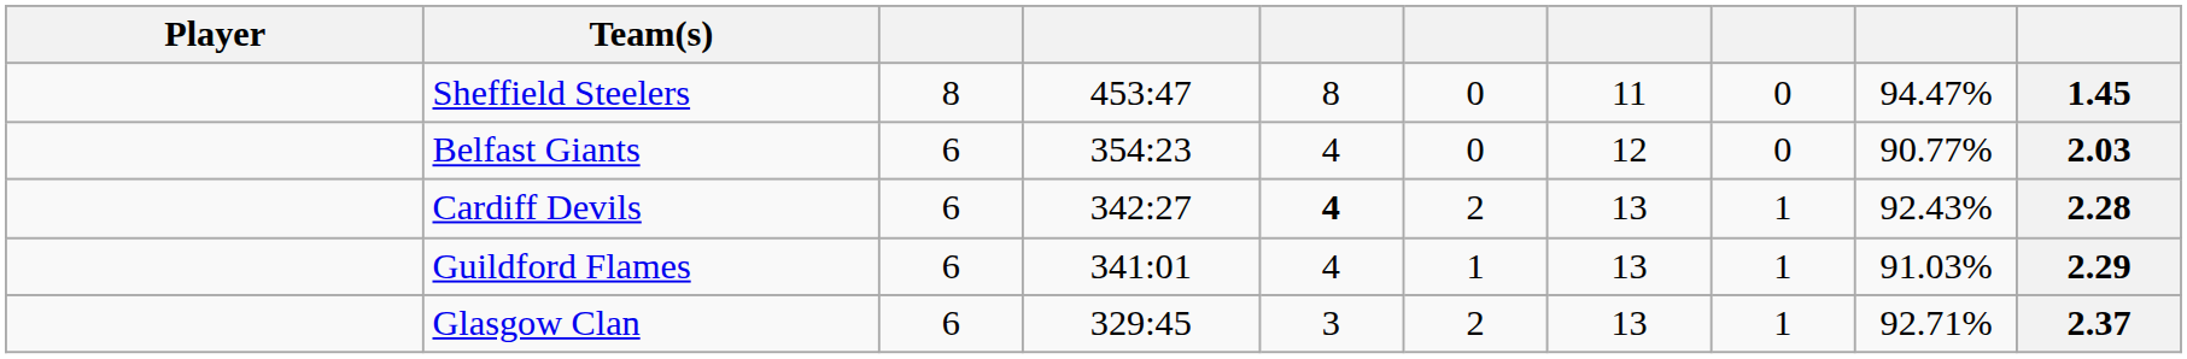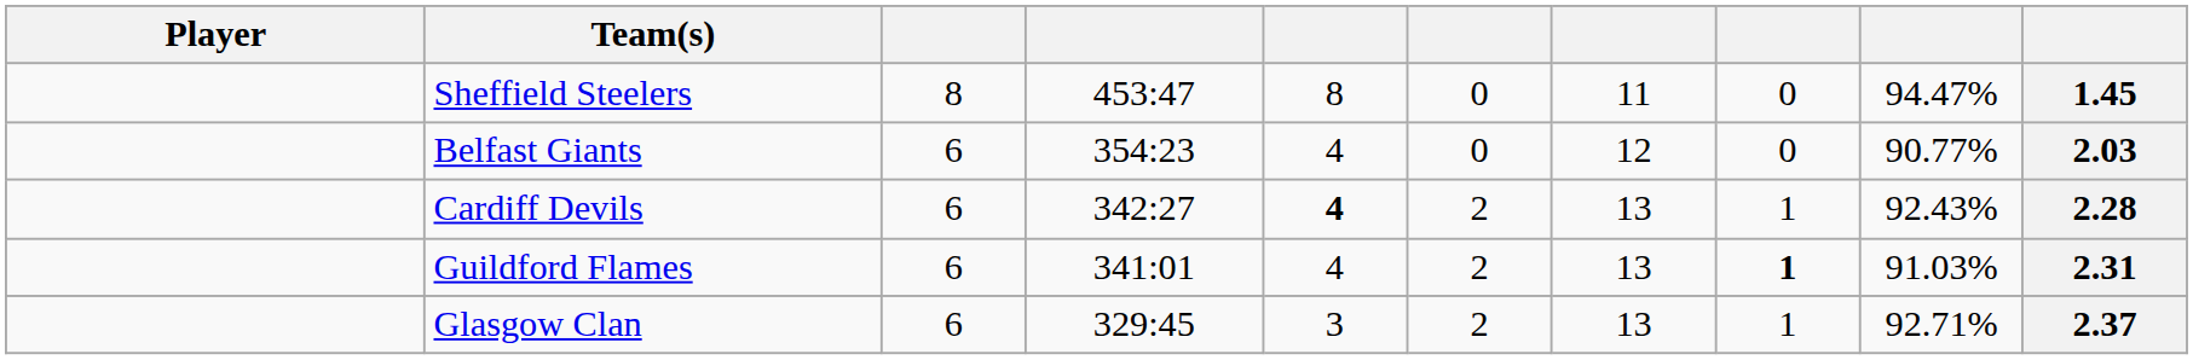Guildford Flames | column 6: 1 -> 2
Guildford Flames | column 8: normal -> bold
Guildford Flames | column 10: 2.29 -> 2.31
